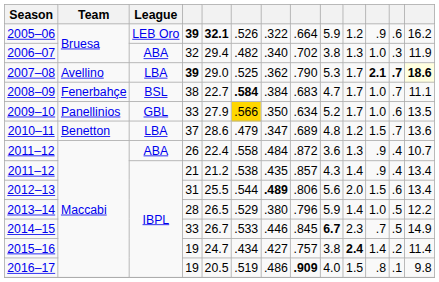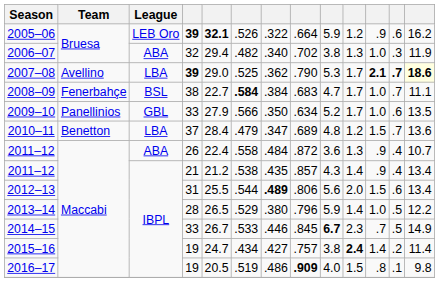2009–10 | column 6: gold background -> no background
2010–11 | column 5: 28.6 -> 28.4
